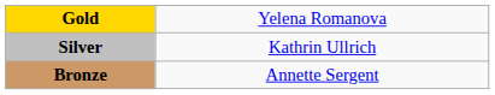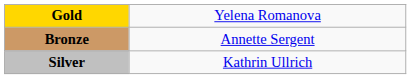rows swapped: Silver <-> Bronze
